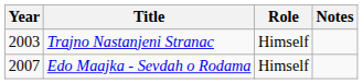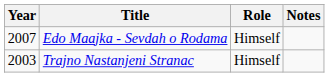rows swapped: Trajno Nastanjeni Stranac <-> Edo Maajka - Sevdah o Rodama
